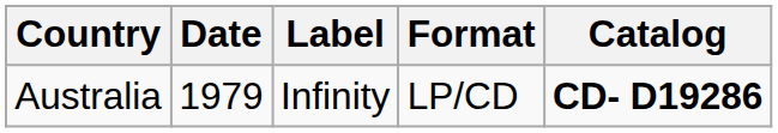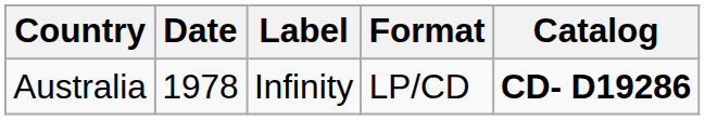Australia | Date: 1979 -> 1978
